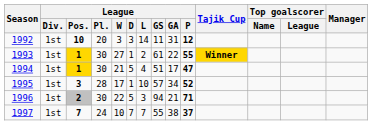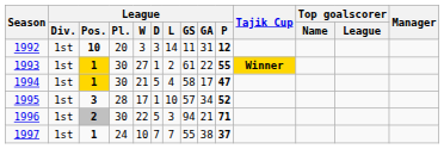1994 | League / GS: 51 -> 58
1997 | League / Pos.: 7 -> 1
